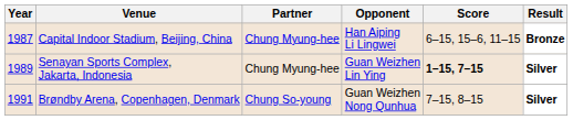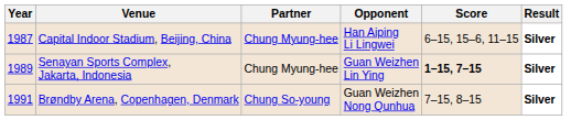Capital Indoor Stadium, Beijing, China | Result: Bronze -> Silver
